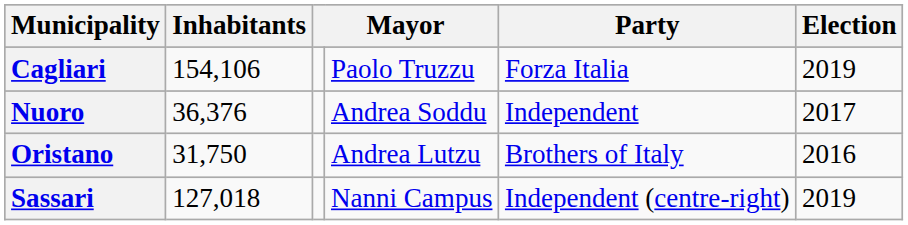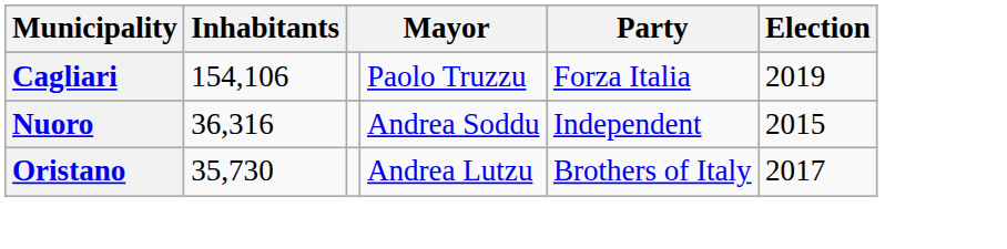Nuoro | Inhabitants: 36,376 -> 36,316
Nuoro | Election: 2017 -> 2015
Oristano | Inhabitants: 31,750 -> 35,730
Oristano | Election: 2016 -> 2017
- row: Sassari | 127,018 | Nanni Campus | Independent (centre-right) | 2019
